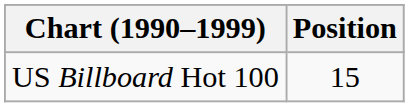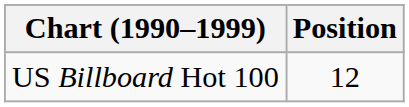US Billboard Hot 100 | Position: 15 -> 12
